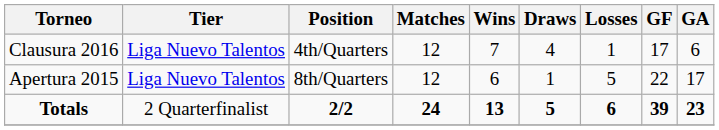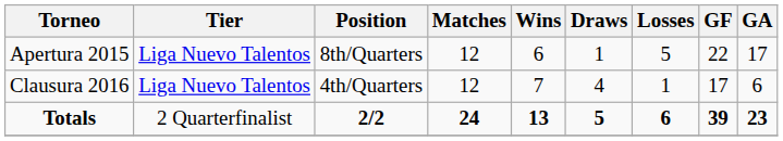rows swapped: Apertura 2015 <-> Clausura 2016
